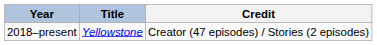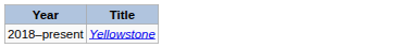- column: Credit | Creator (47 episodes) / Stories (2 episodes)
